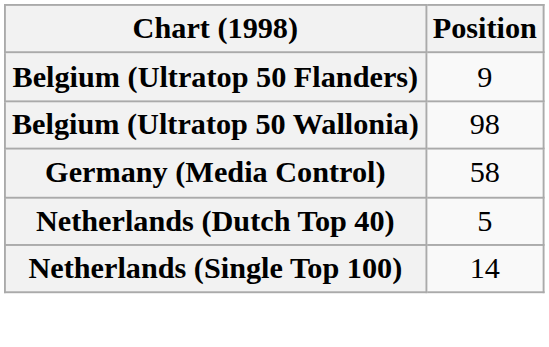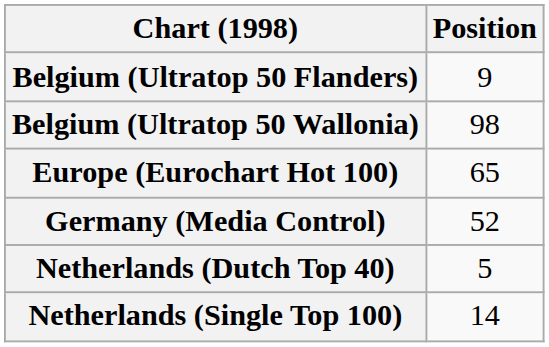+ row: Europe (Eurochart Hot 100) | 65
Germany (Media Control) | Position: 58 -> 52
